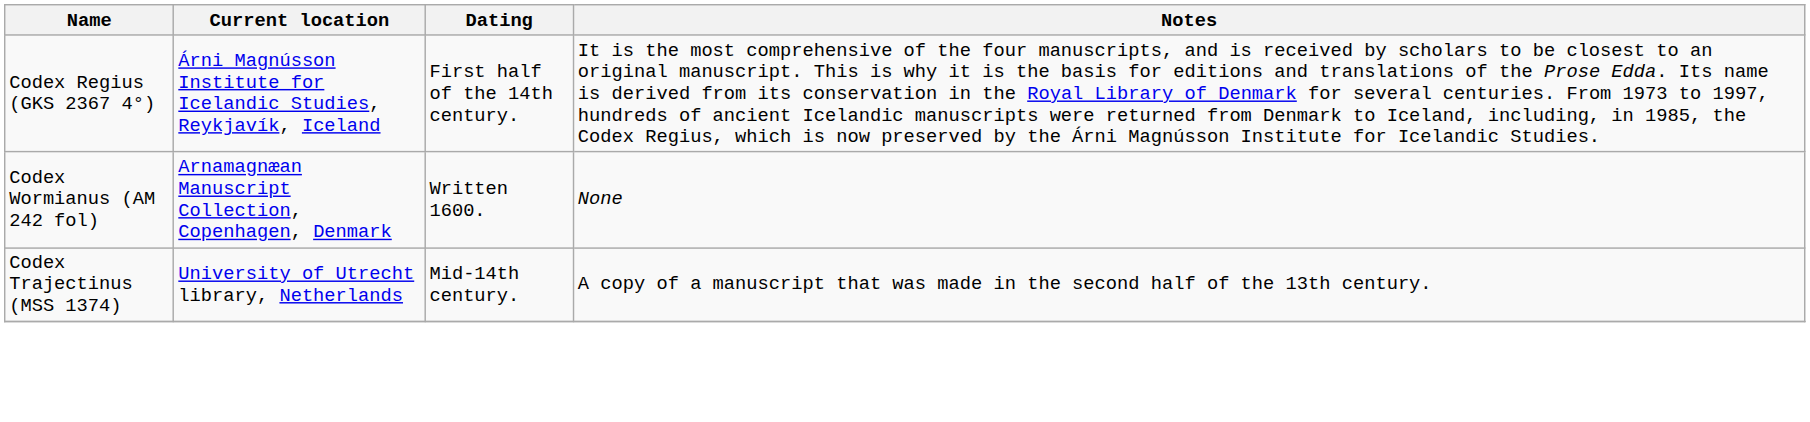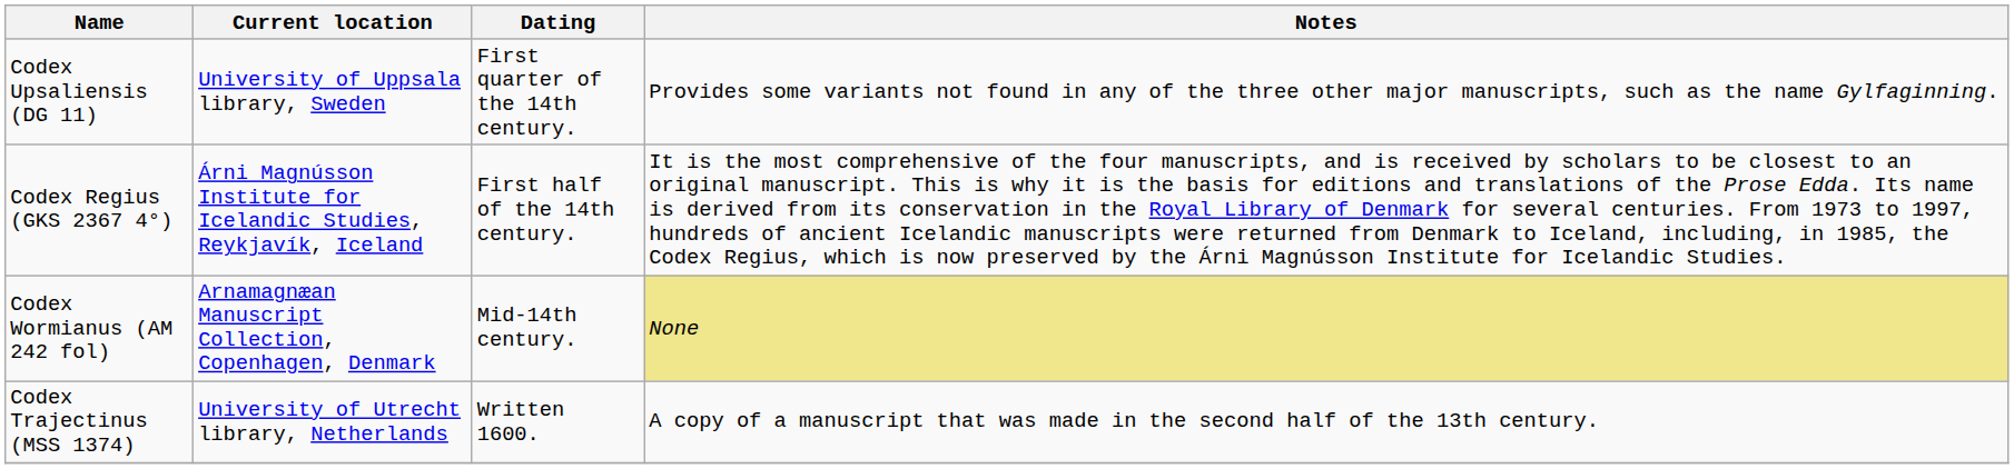+ row: Codex Upsaliensis (DG 11) | University of Uppsala library, Sweden | First quarter of the 14th century. | Provides some variants not found in any of the three other major manuscripts, such as the name Gylfaginning.
Codex Wormianus (AM 242 fol) | Dating: Written 1600. -> Mid-14th century.
Codex Wormianus (AM 242 fol) | Notes: no background -> khaki background
Codex Trajectinus (MSS 1374) | Dating: Mid-14th century. -> Written 1600.
